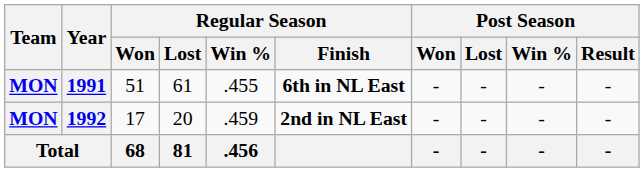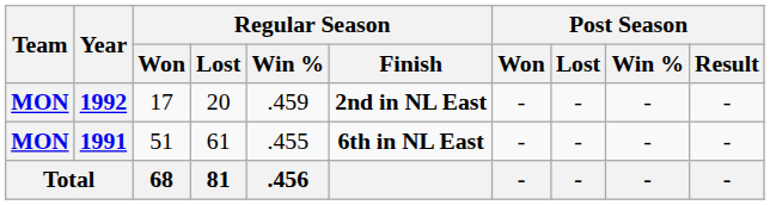rows swapped: 1991 <-> 1992
